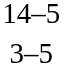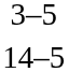rows swapped: 3–5 <-> 14–5
